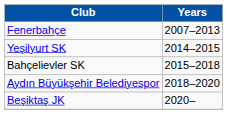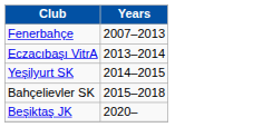+ row: Eczacıbaşı VitrA | 2013–2014
- row: Aydın Büyükşehir Belediyespor | 2018–2020
